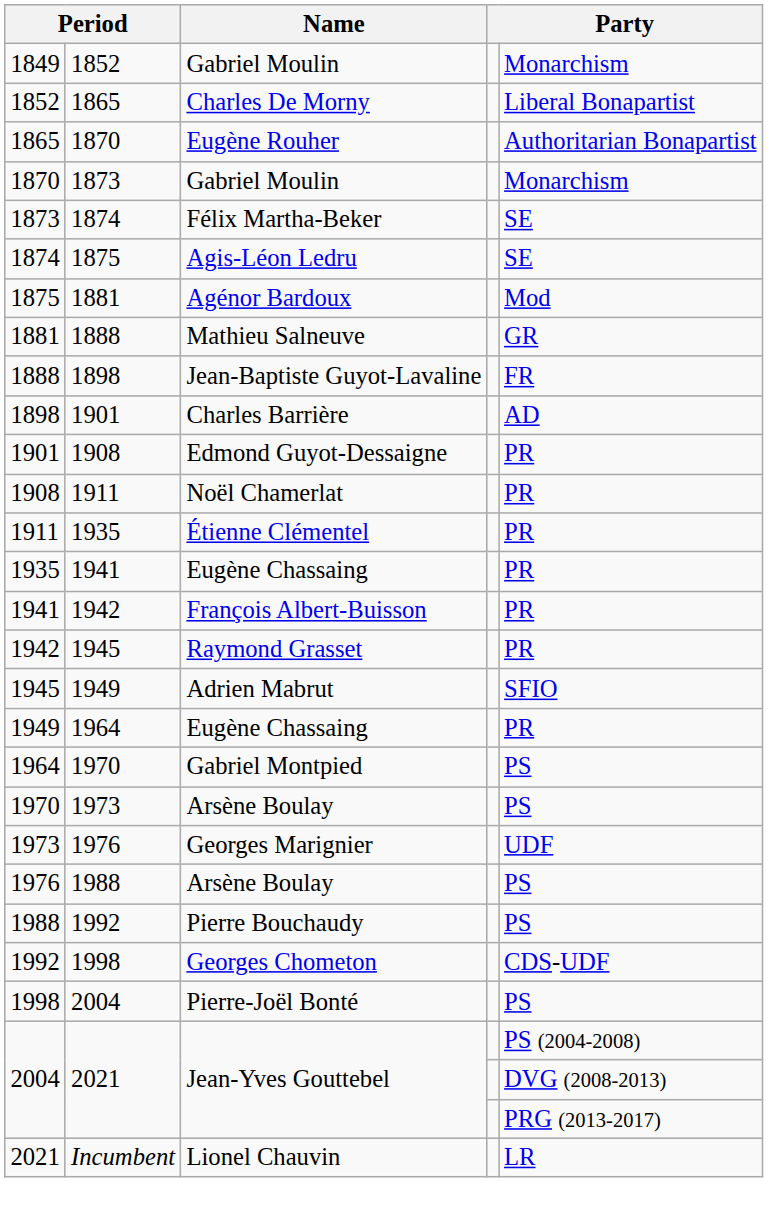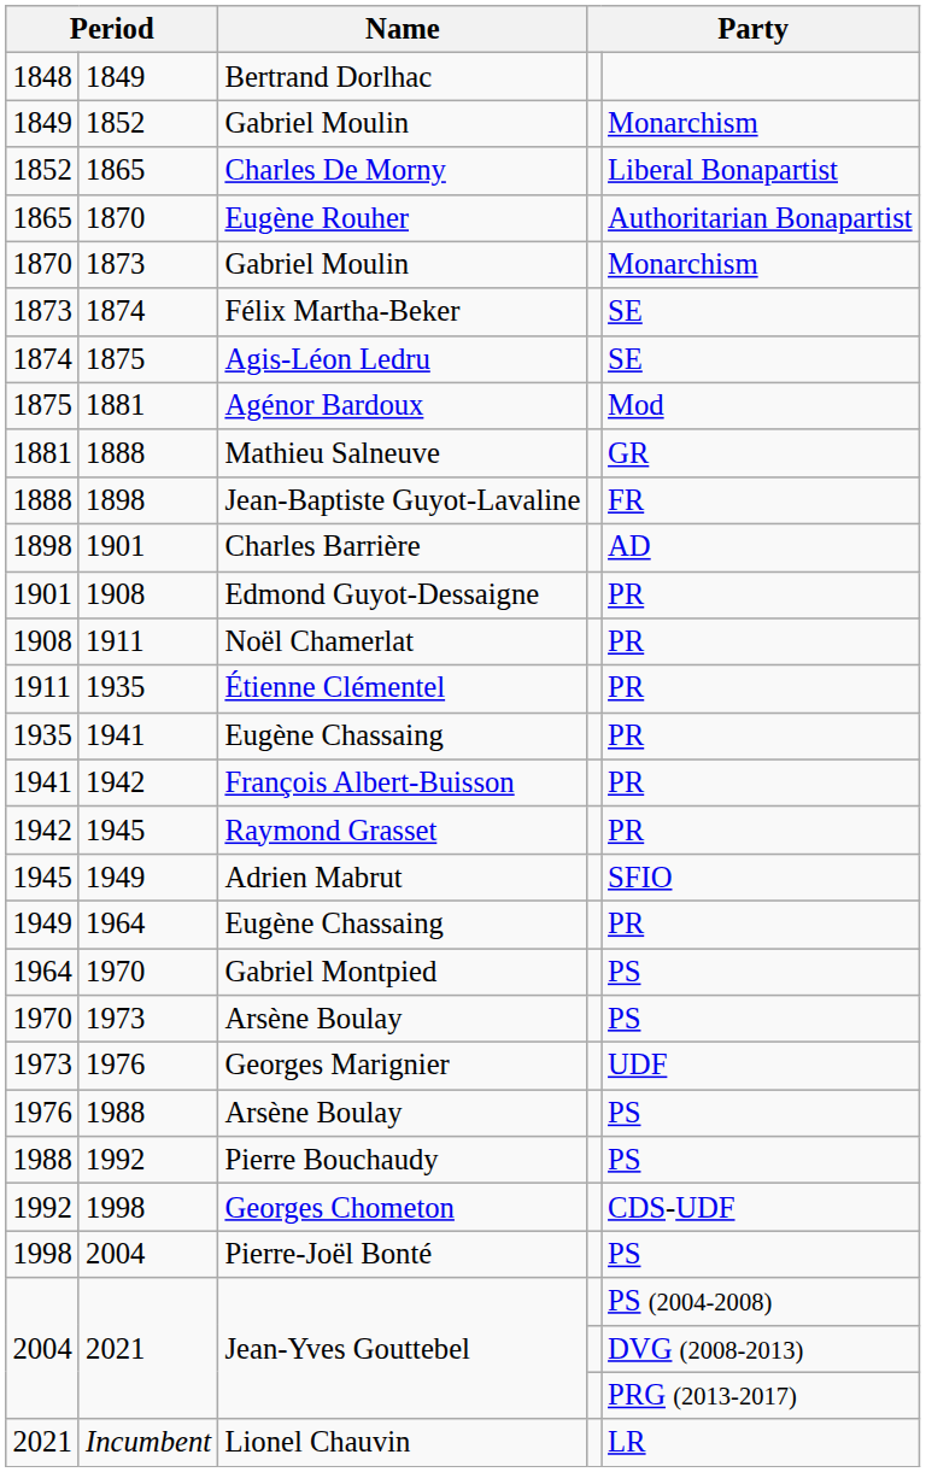+ row: 1848 | 1849 | Bertrand Dorlhac
